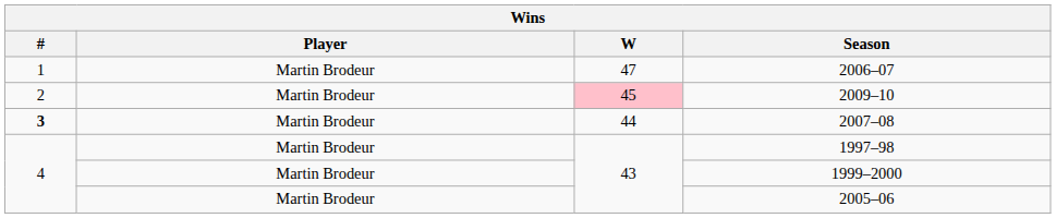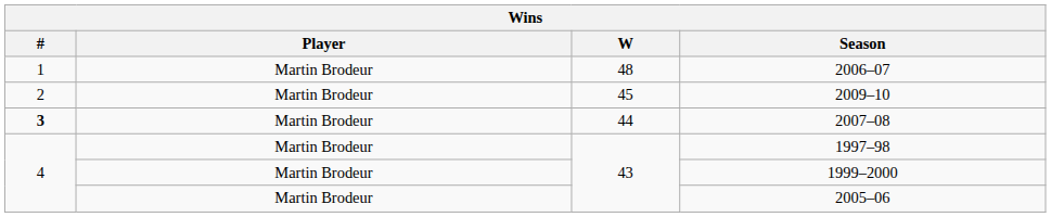2006–07 | W: 47 -> 48
2009–10 | W: pink background -> no background
